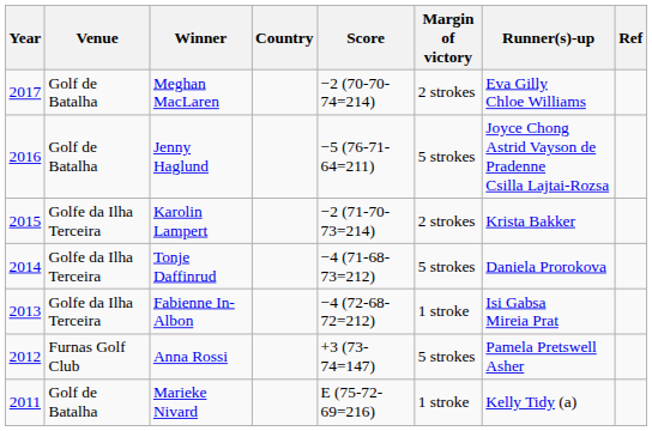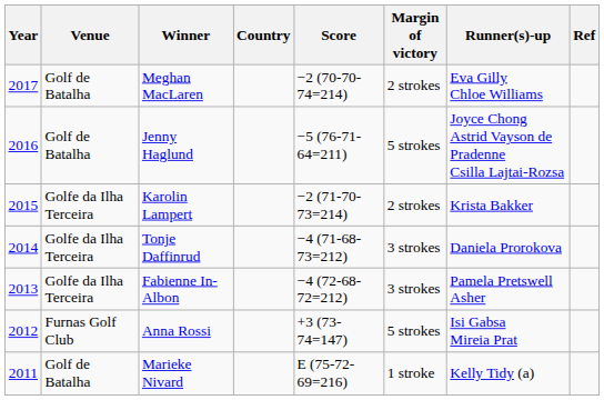Tonje Daffinrud | Margin of victory: 5 strokes -> 3 strokes
Fabienne In-Albon | Margin of victory: 1 stroke -> 3 strokes
Fabienne In-Albon | Runner(s)-up: Isi Gabsa Mireia Prat -> Pamela Pretswell Asher
Anna Rossi | Runner(s)-up: Pamela Pretswell Asher -> Isi Gabsa Mireia Prat
